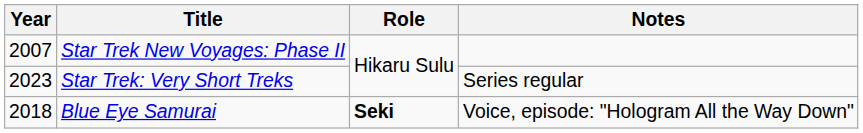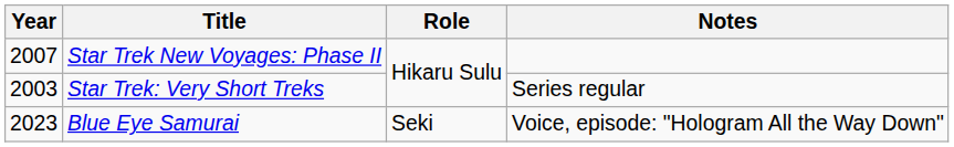Star Trek: Very Short Treks | Year: 2023 -> 2003
Blue Eye Samurai | Year: 2018 -> 2023
Blue Eye Samurai | Role: bold -> normal
